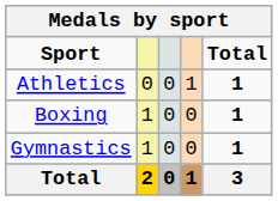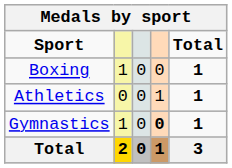rows swapped: Athletics <-> Boxing
Gymnastics | column 4: normal -> bold
